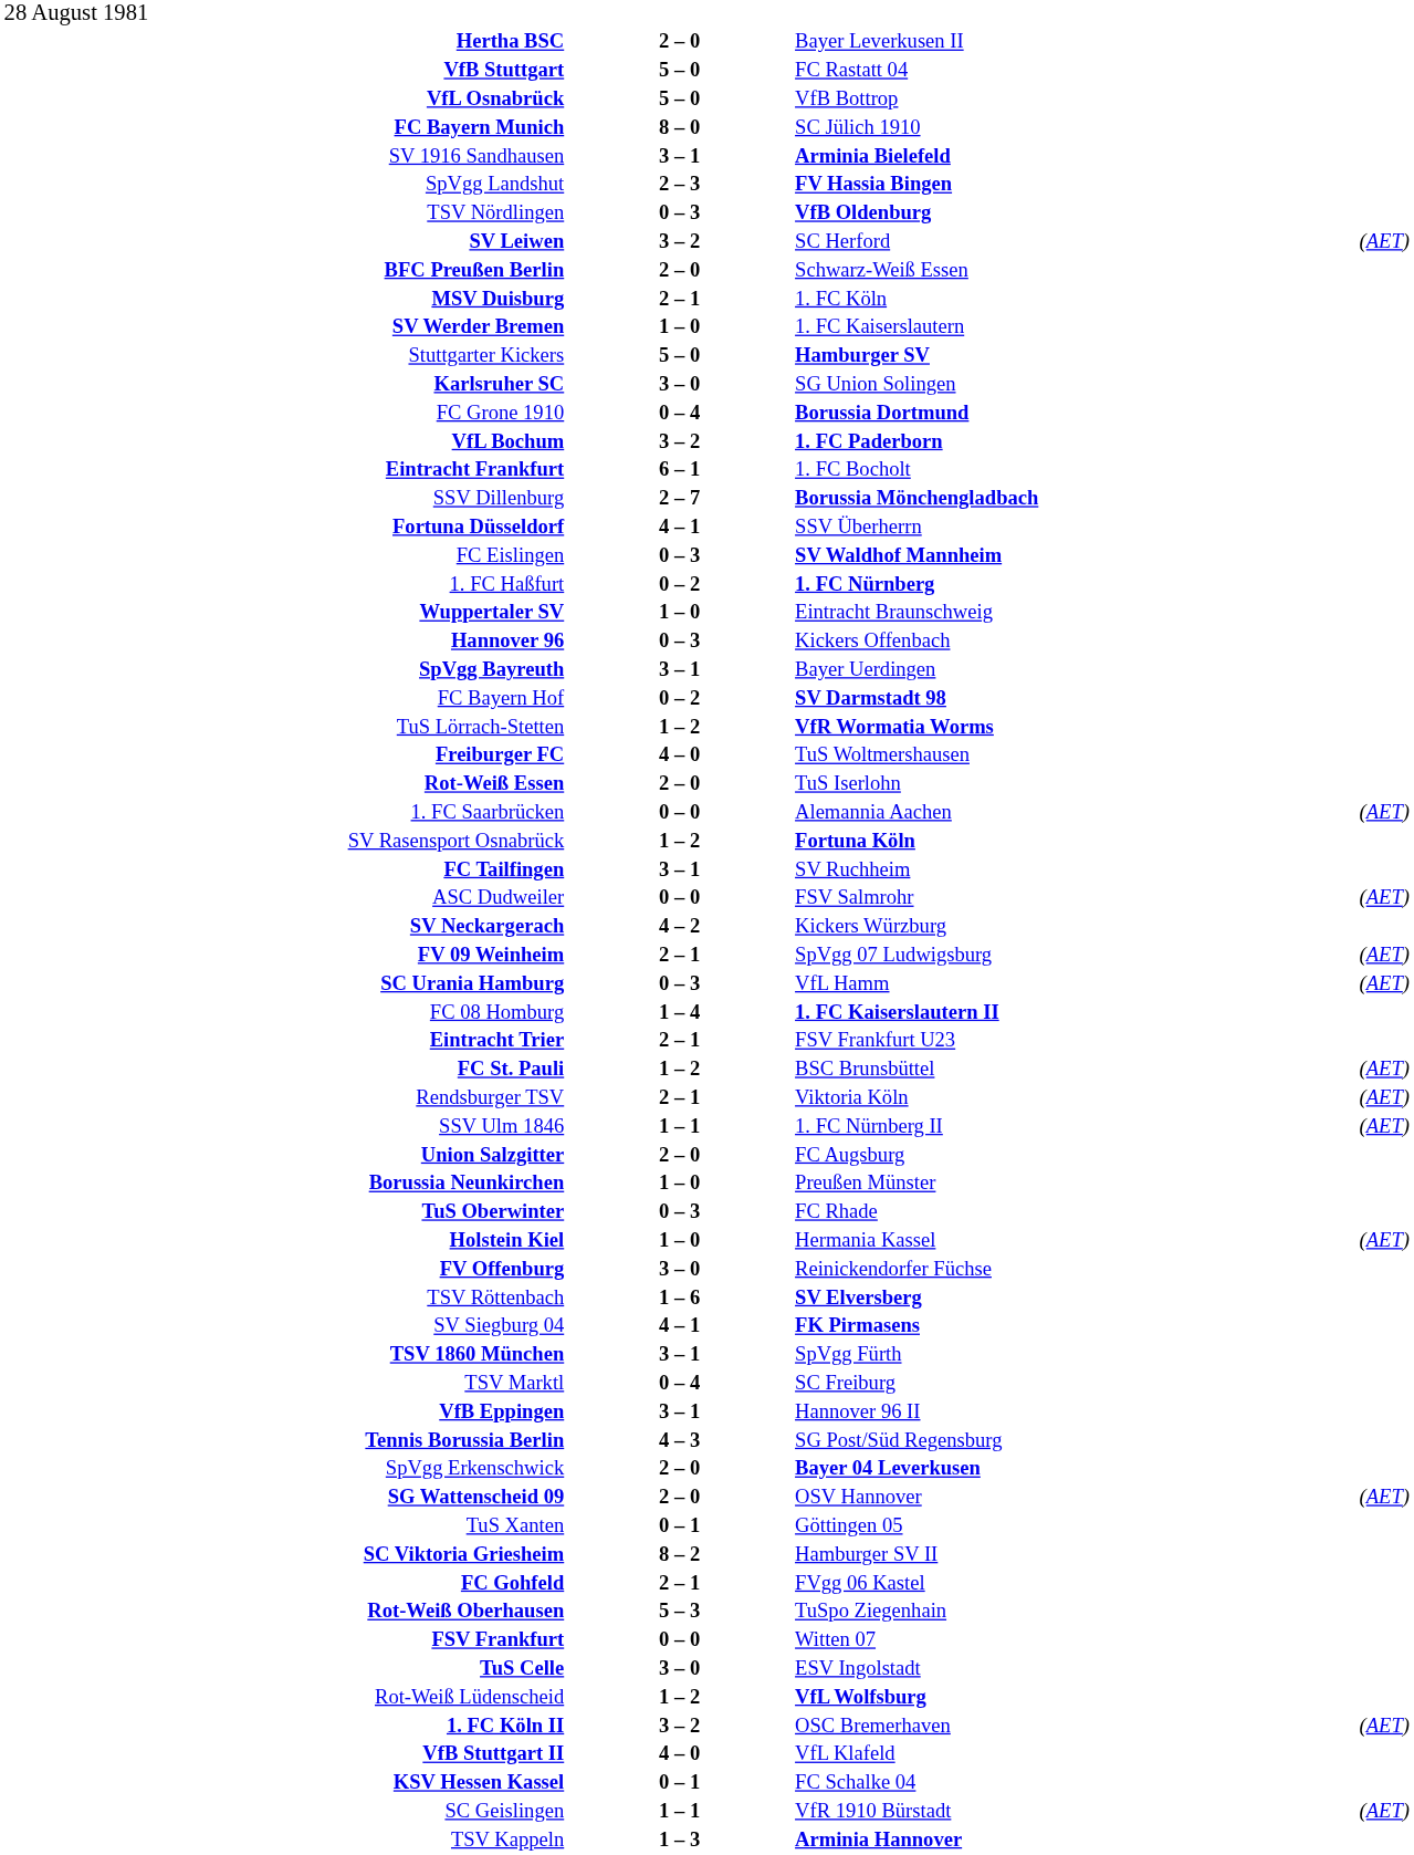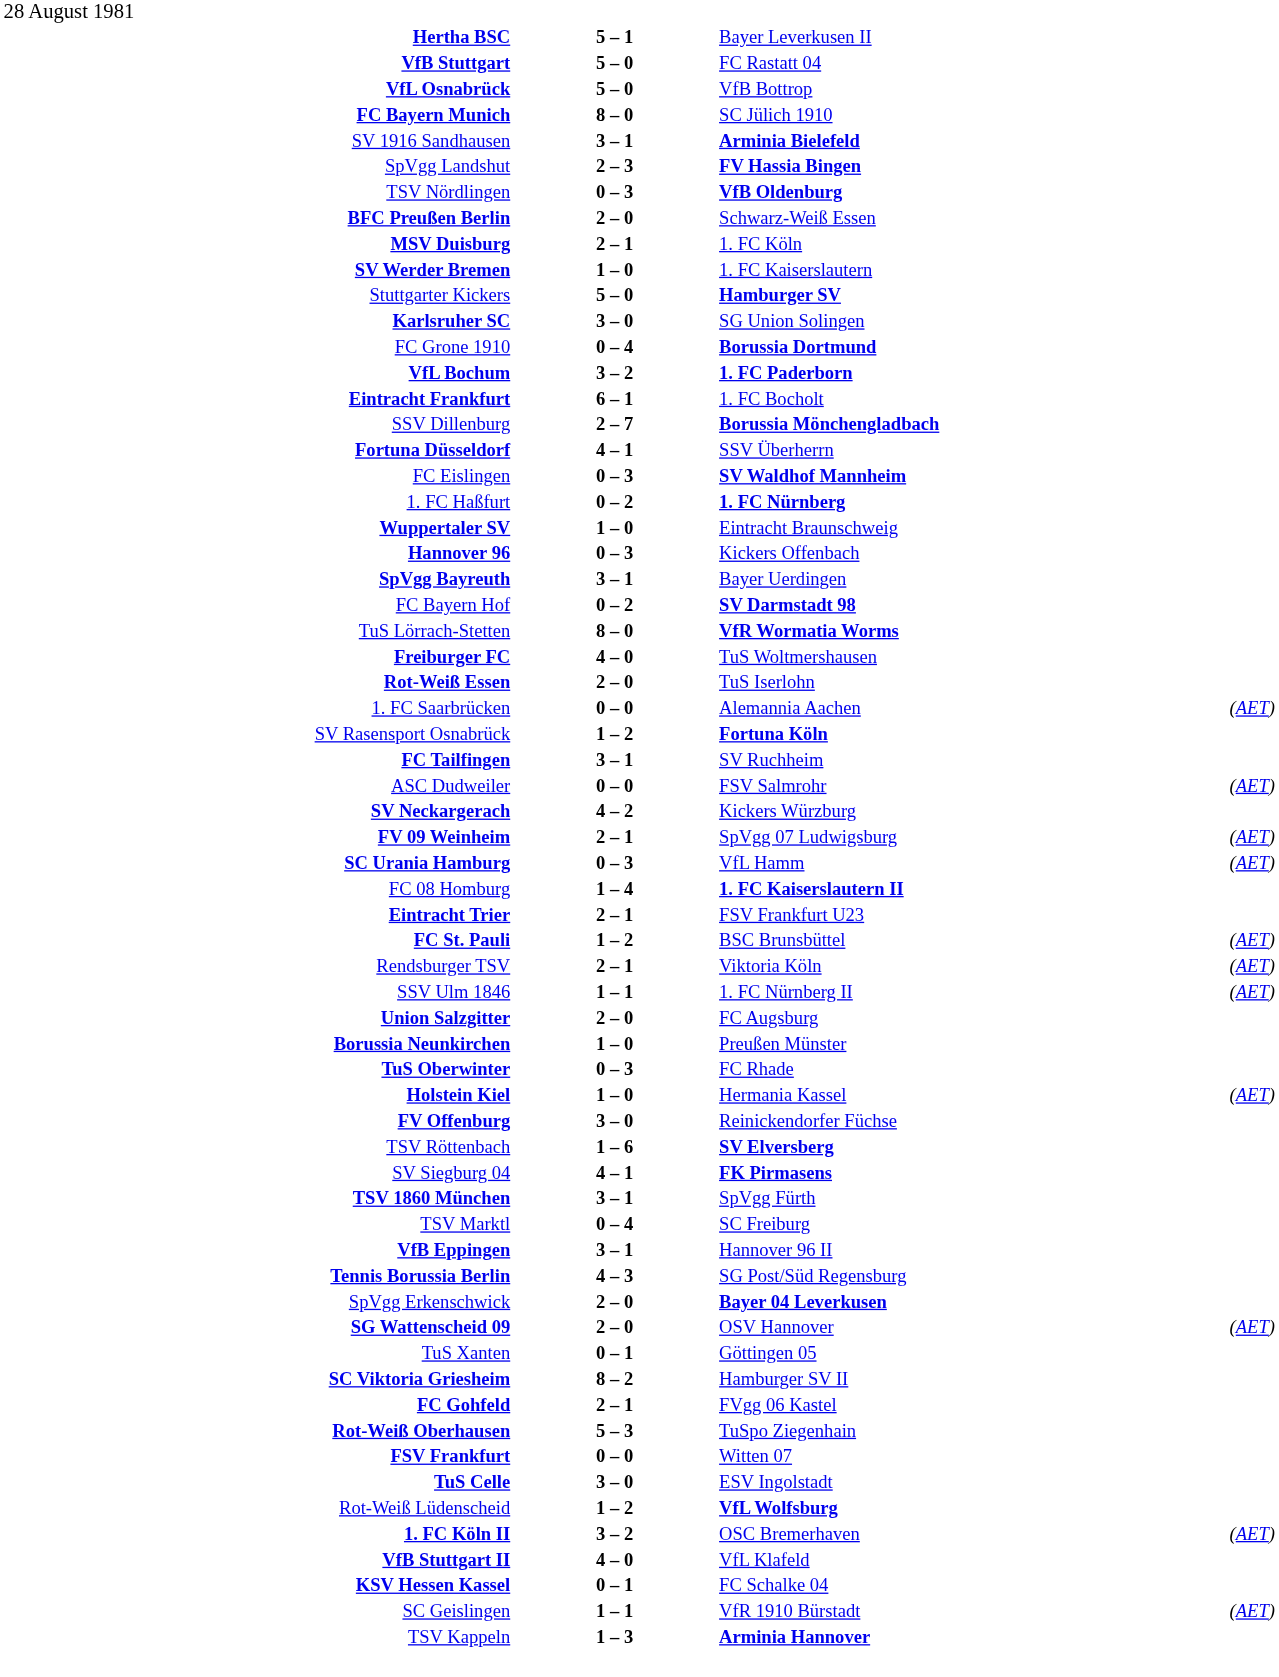Hertha BSC | column 2: 2 – 0 -> 5 – 1
- row: SV Leiwen | 3 – 2 | SC Herford | (AET)
TuS Lörrach-Stetten | column 2: 1 – 2 -> 8 – 0
